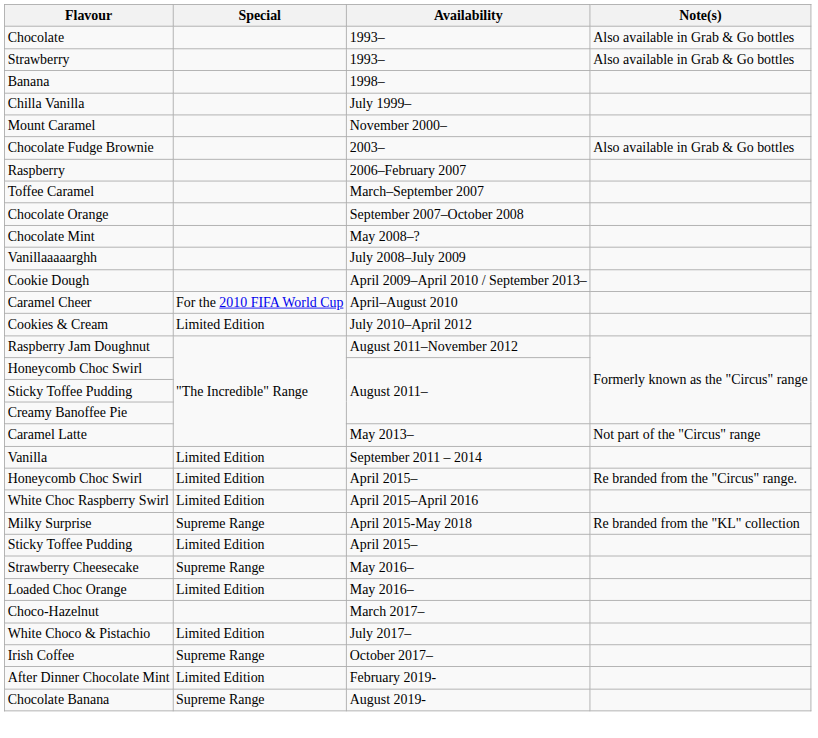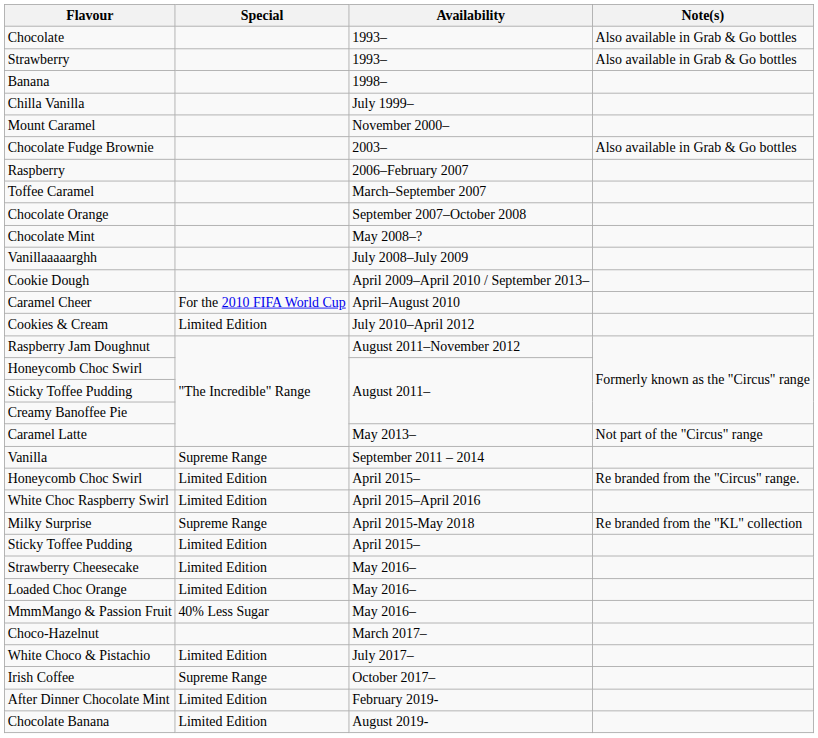Vanilla | Special: Limited Edition -> Supreme Range
Strawberry Cheesecake | Special: Supreme Range -> Limited Edition
+ row: MmmMango & Passion Fruit | 40% Less Sugar | May 2016–
Chocolate Banana | Special: Supreme Range -> Limited Edition
